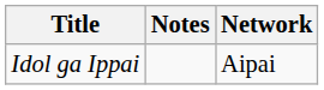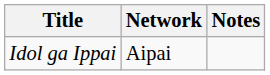columns swapped: Network <-> Notes
